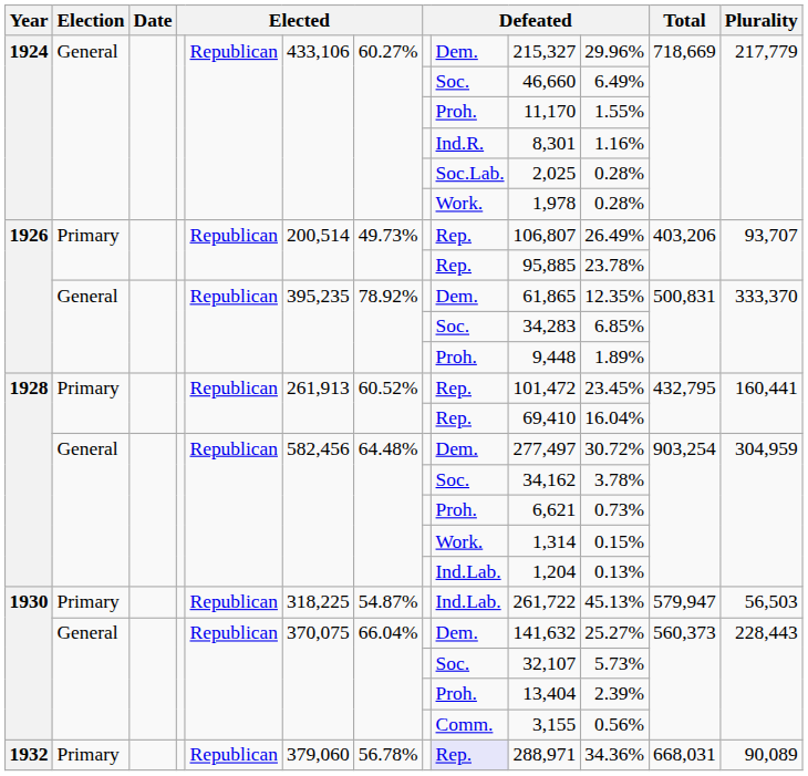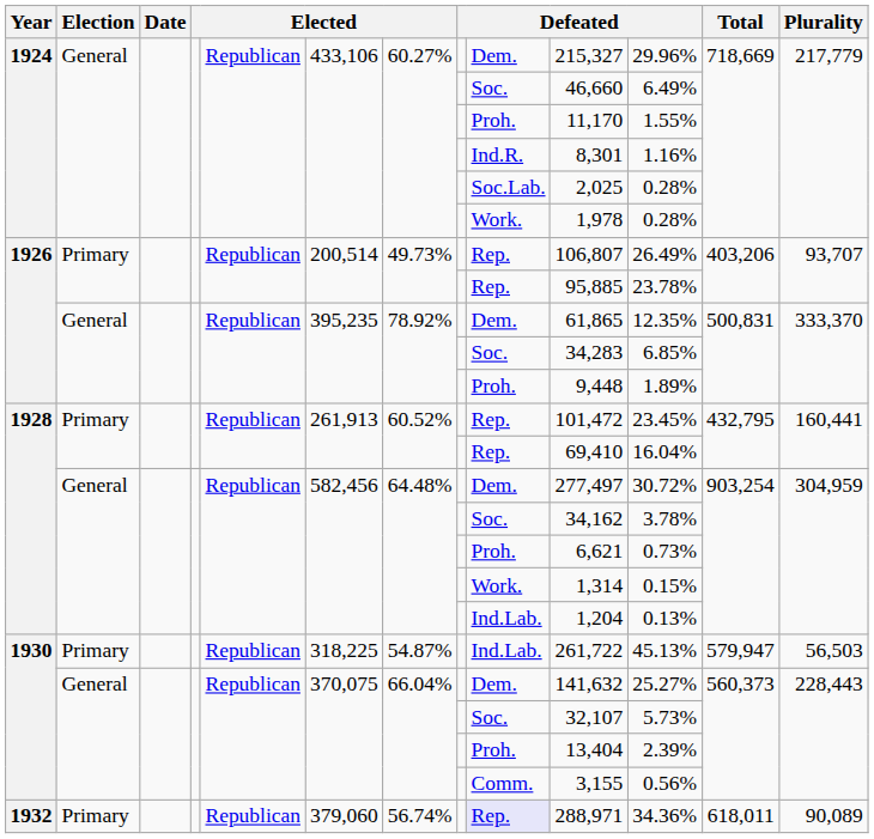1932 | column 7: 56.78% -> 56.74%
1932 | Total: 668,031 -> 618,011
